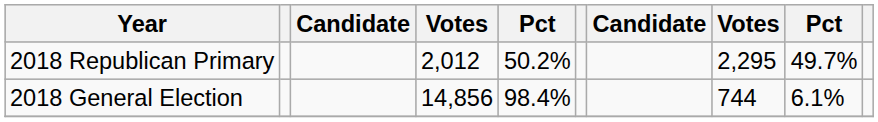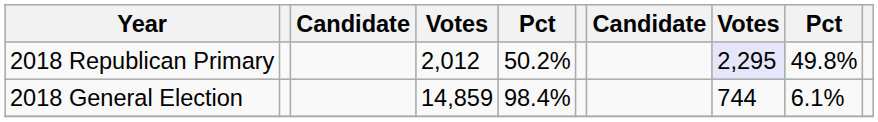2018 Republican Primary | column 8: no background -> lavender background
2018 Republican Primary | column 9: 49.7% -> 49.8%
2018 General Election | column 4: 14,856 -> 14,859
